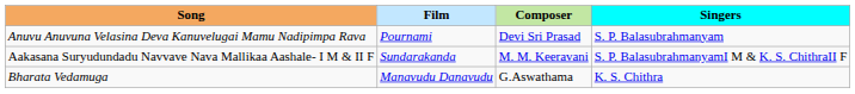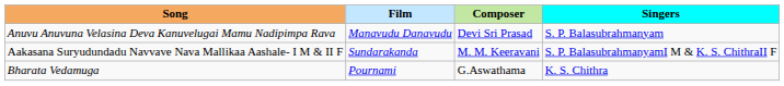Anuvu Anuvuna Velasina Deva Kanuvelugai Mamu Nadipimpa Rava | Film: Pournami -> Manavudu Danavudu
Bharata Vedamuga | Film: Manavudu Danavudu -> Pournami
